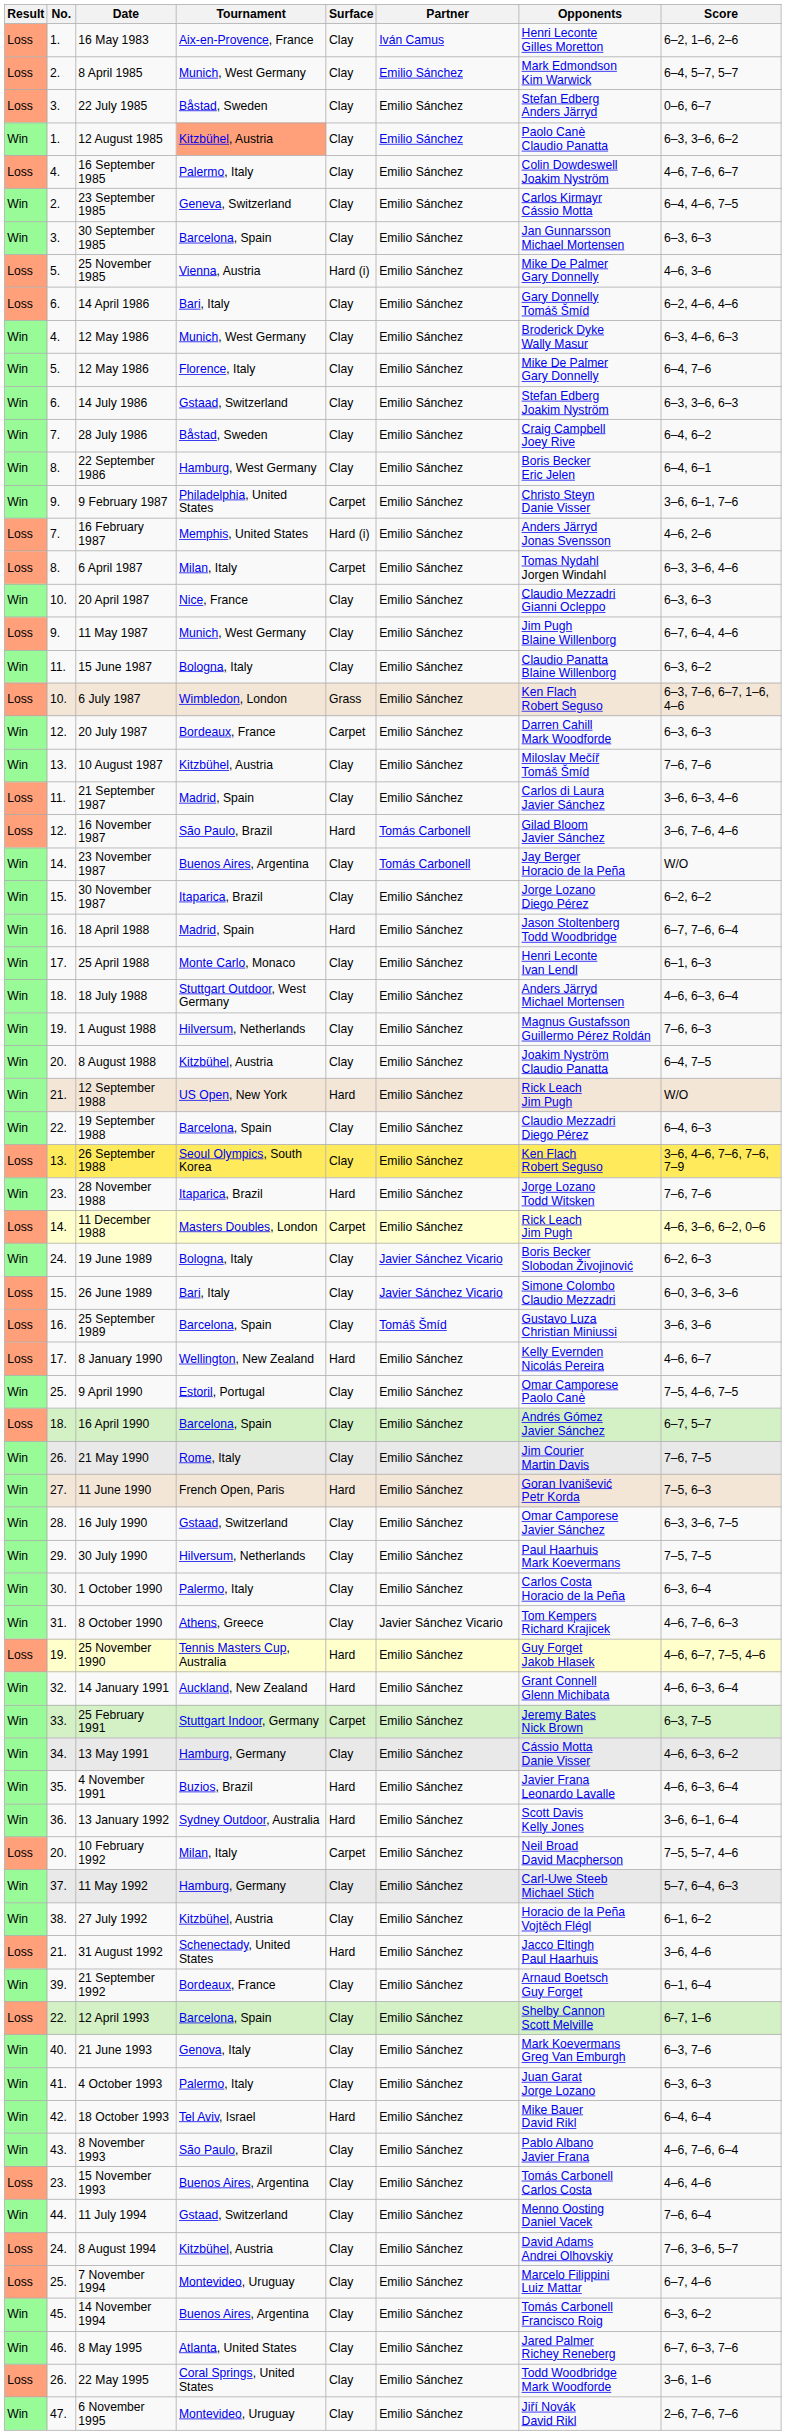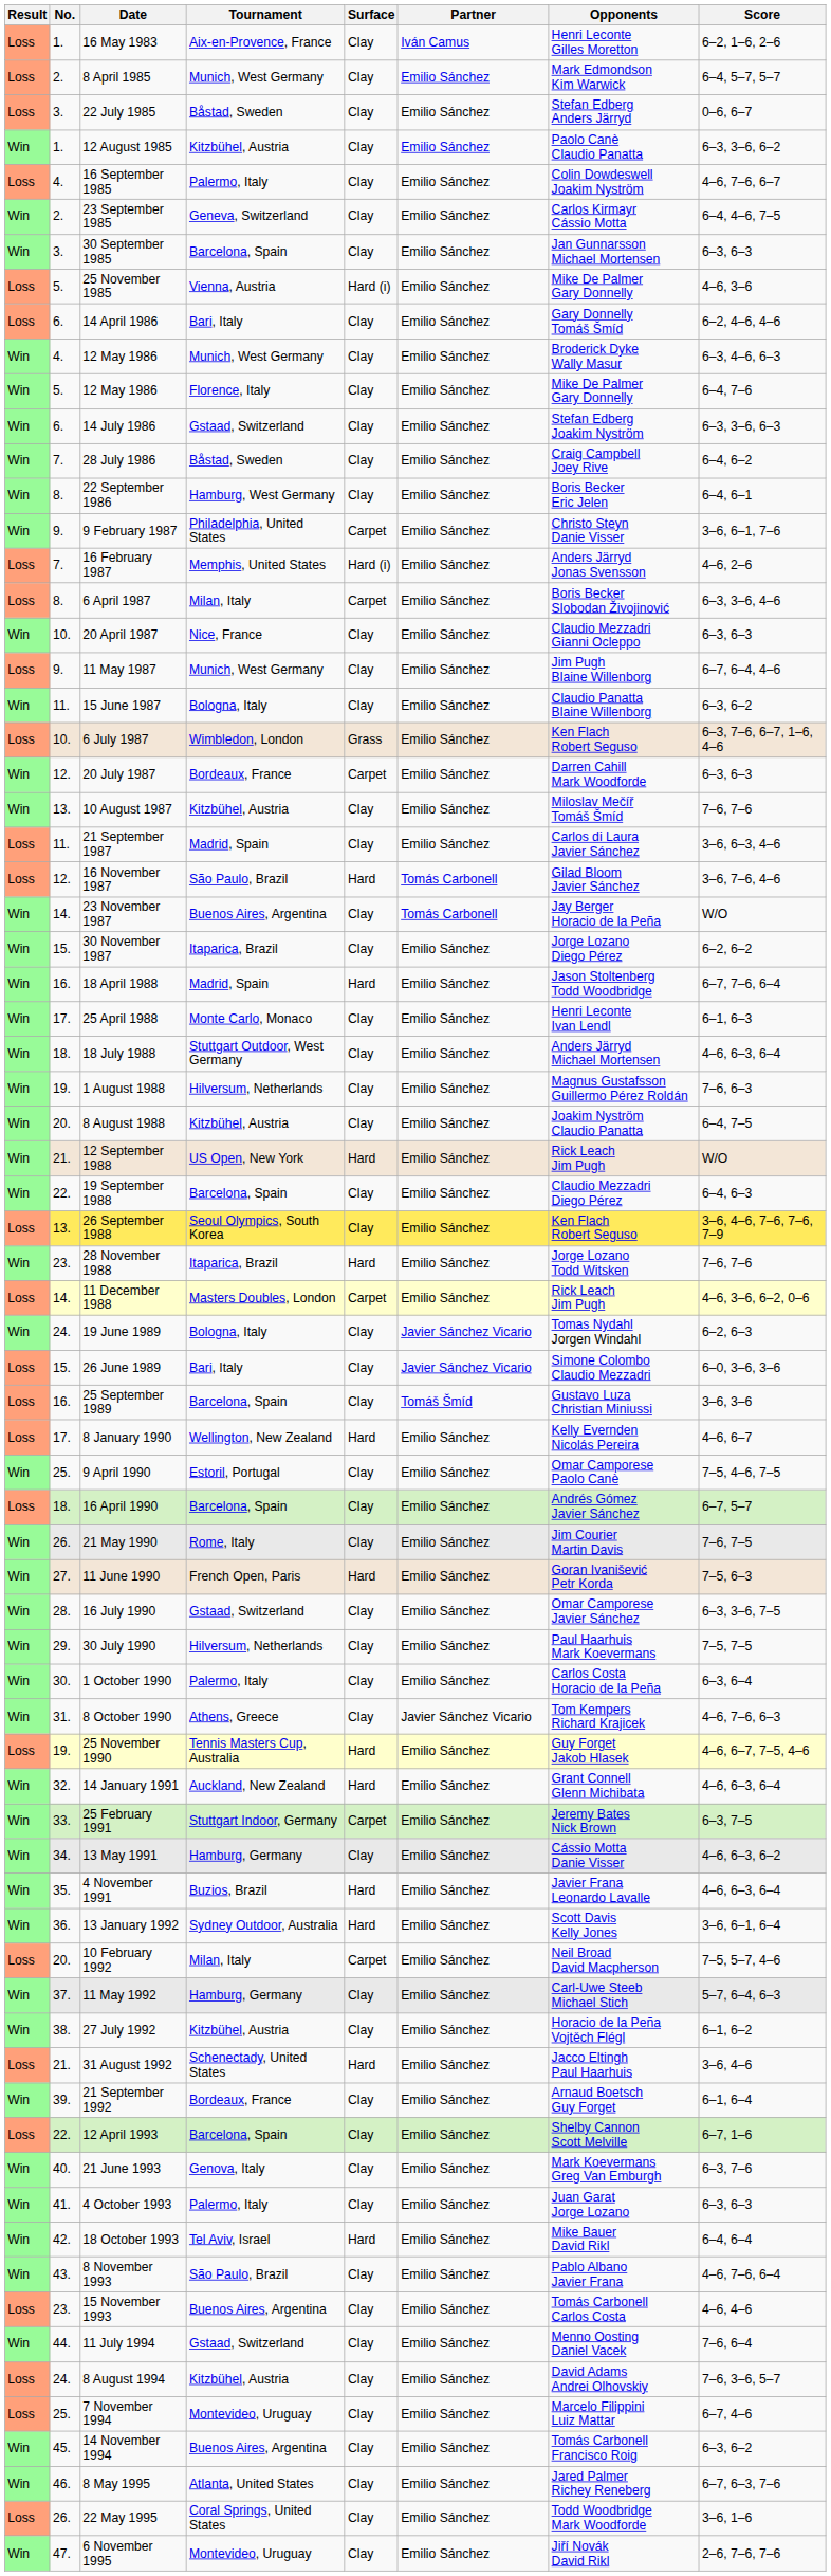12 August 1985 | Tournament: lightsalmon background -> no background
6 April 1987 | Opponents: Tomas Nydahl Jorgen Windahl -> Boris Becker Slobodan Živojinović
19 June 1989 | Opponents: Boris Becker Slobodan Živojinović -> Tomas Nydahl Jorgen Windahl
